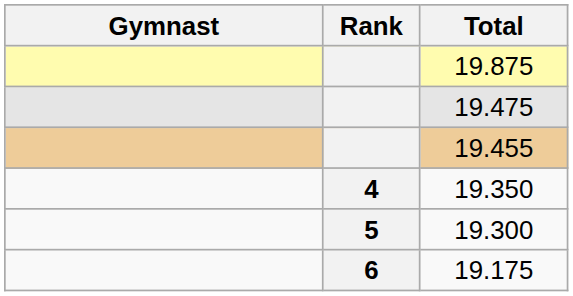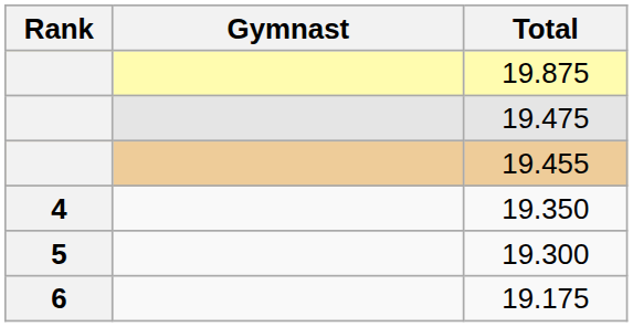columns swapped: Rank <-> Gymnast
